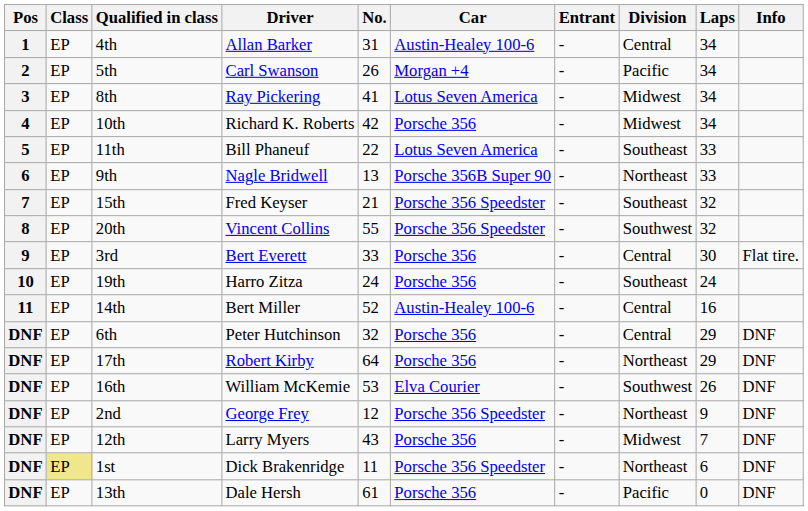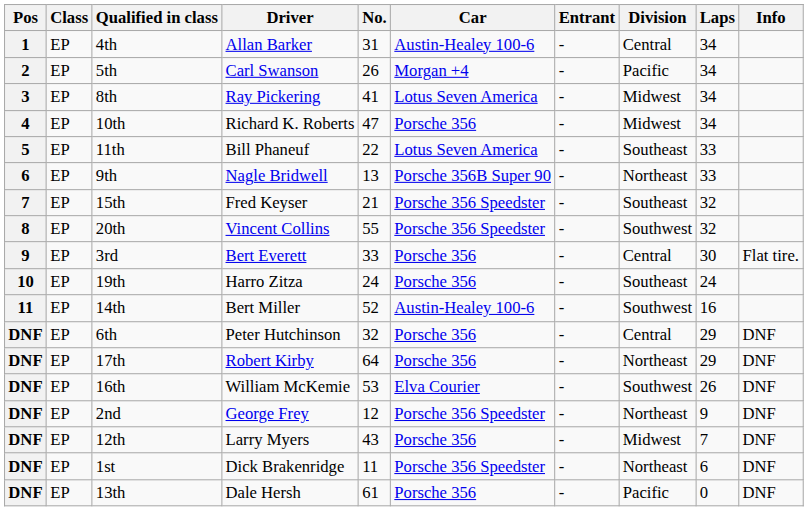10th | No.: 42 -> 47
14th | Division: Central -> Southwest
1st | Class: khaki background -> no background
